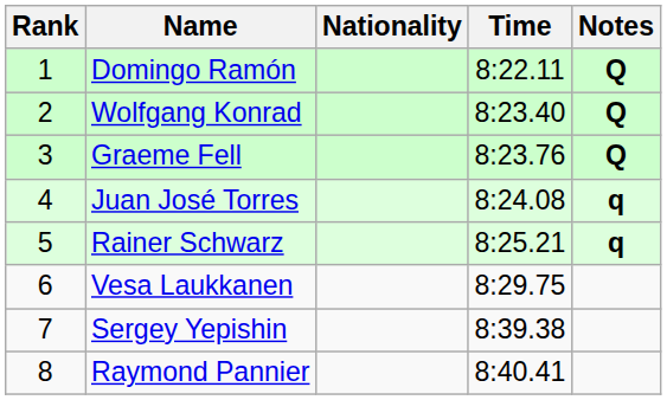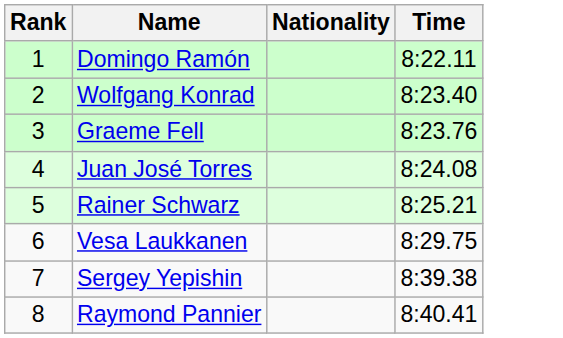- column: Notes | Q | Q | Q | q | q
